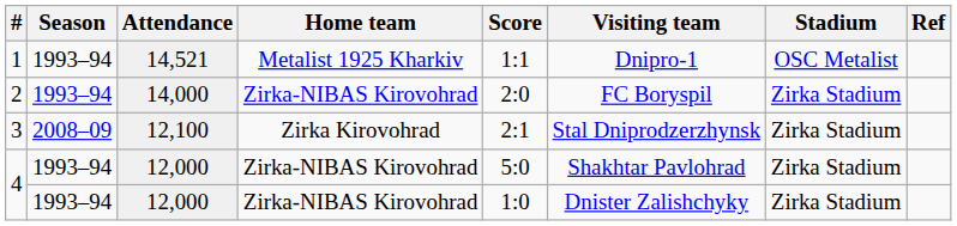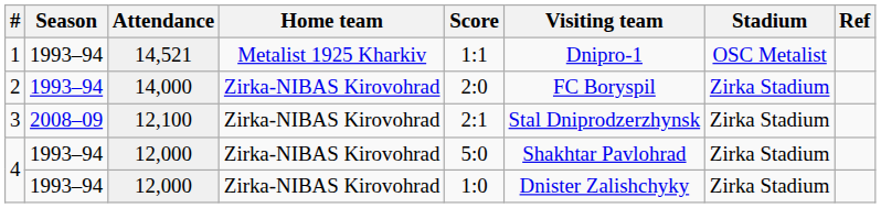3 | Home team: Zirka Kirovohrad -> Zirka-NIBAS Kirovohrad
